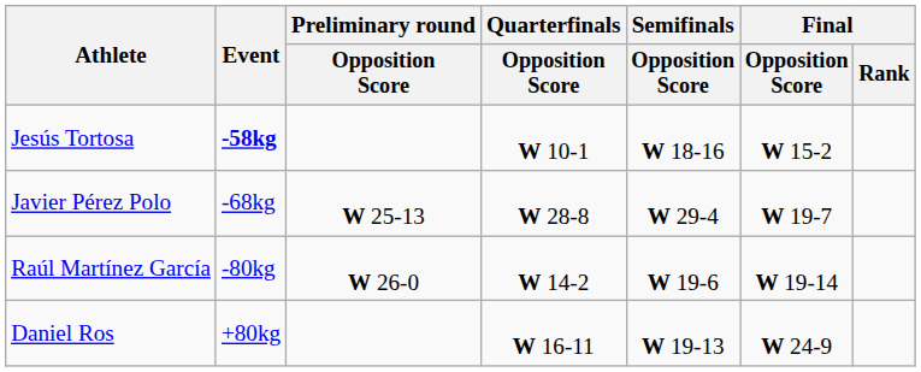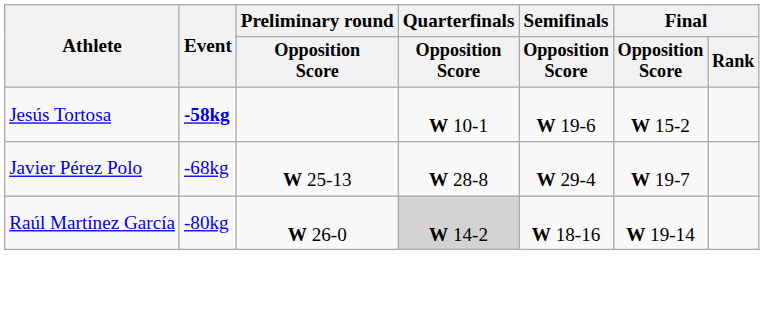Jesús Tortosa | Semifinals / Opposition Score: W 18-16 -> W 19-6
Raúl Martínez García | Quarterfinals / Opposition Score: no background -> lightgrey background
Raúl Martínez García | Semifinals / Opposition Score: W 19-6 -> W 18-16
- row: Daniel Ros | +80kg | W 16-11 | W 19-13 | W 24-9
